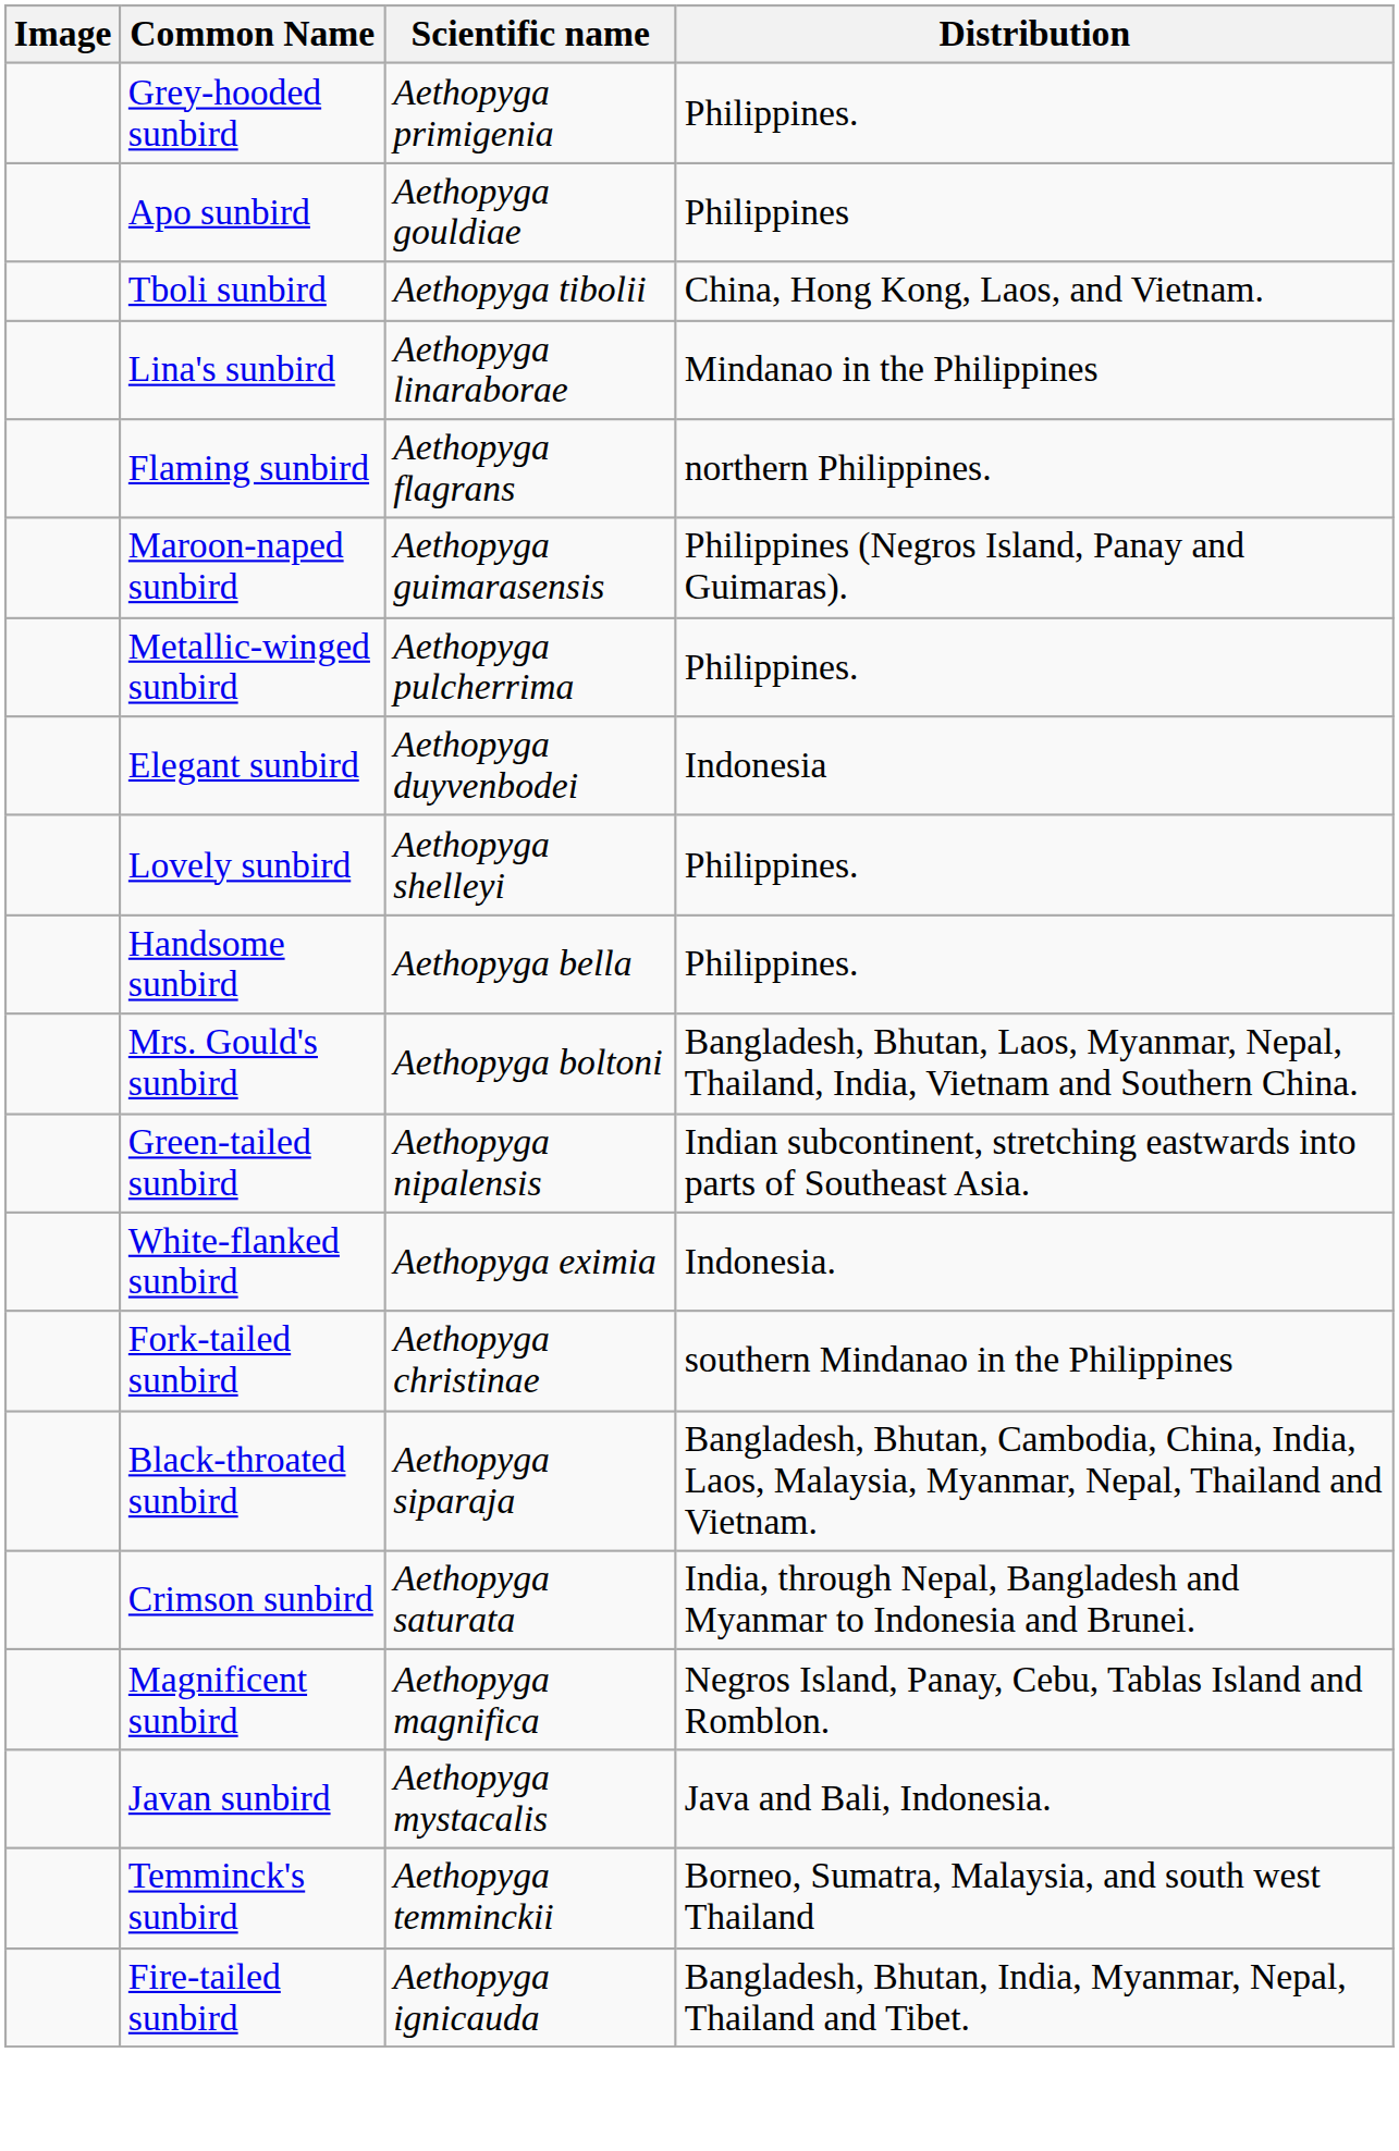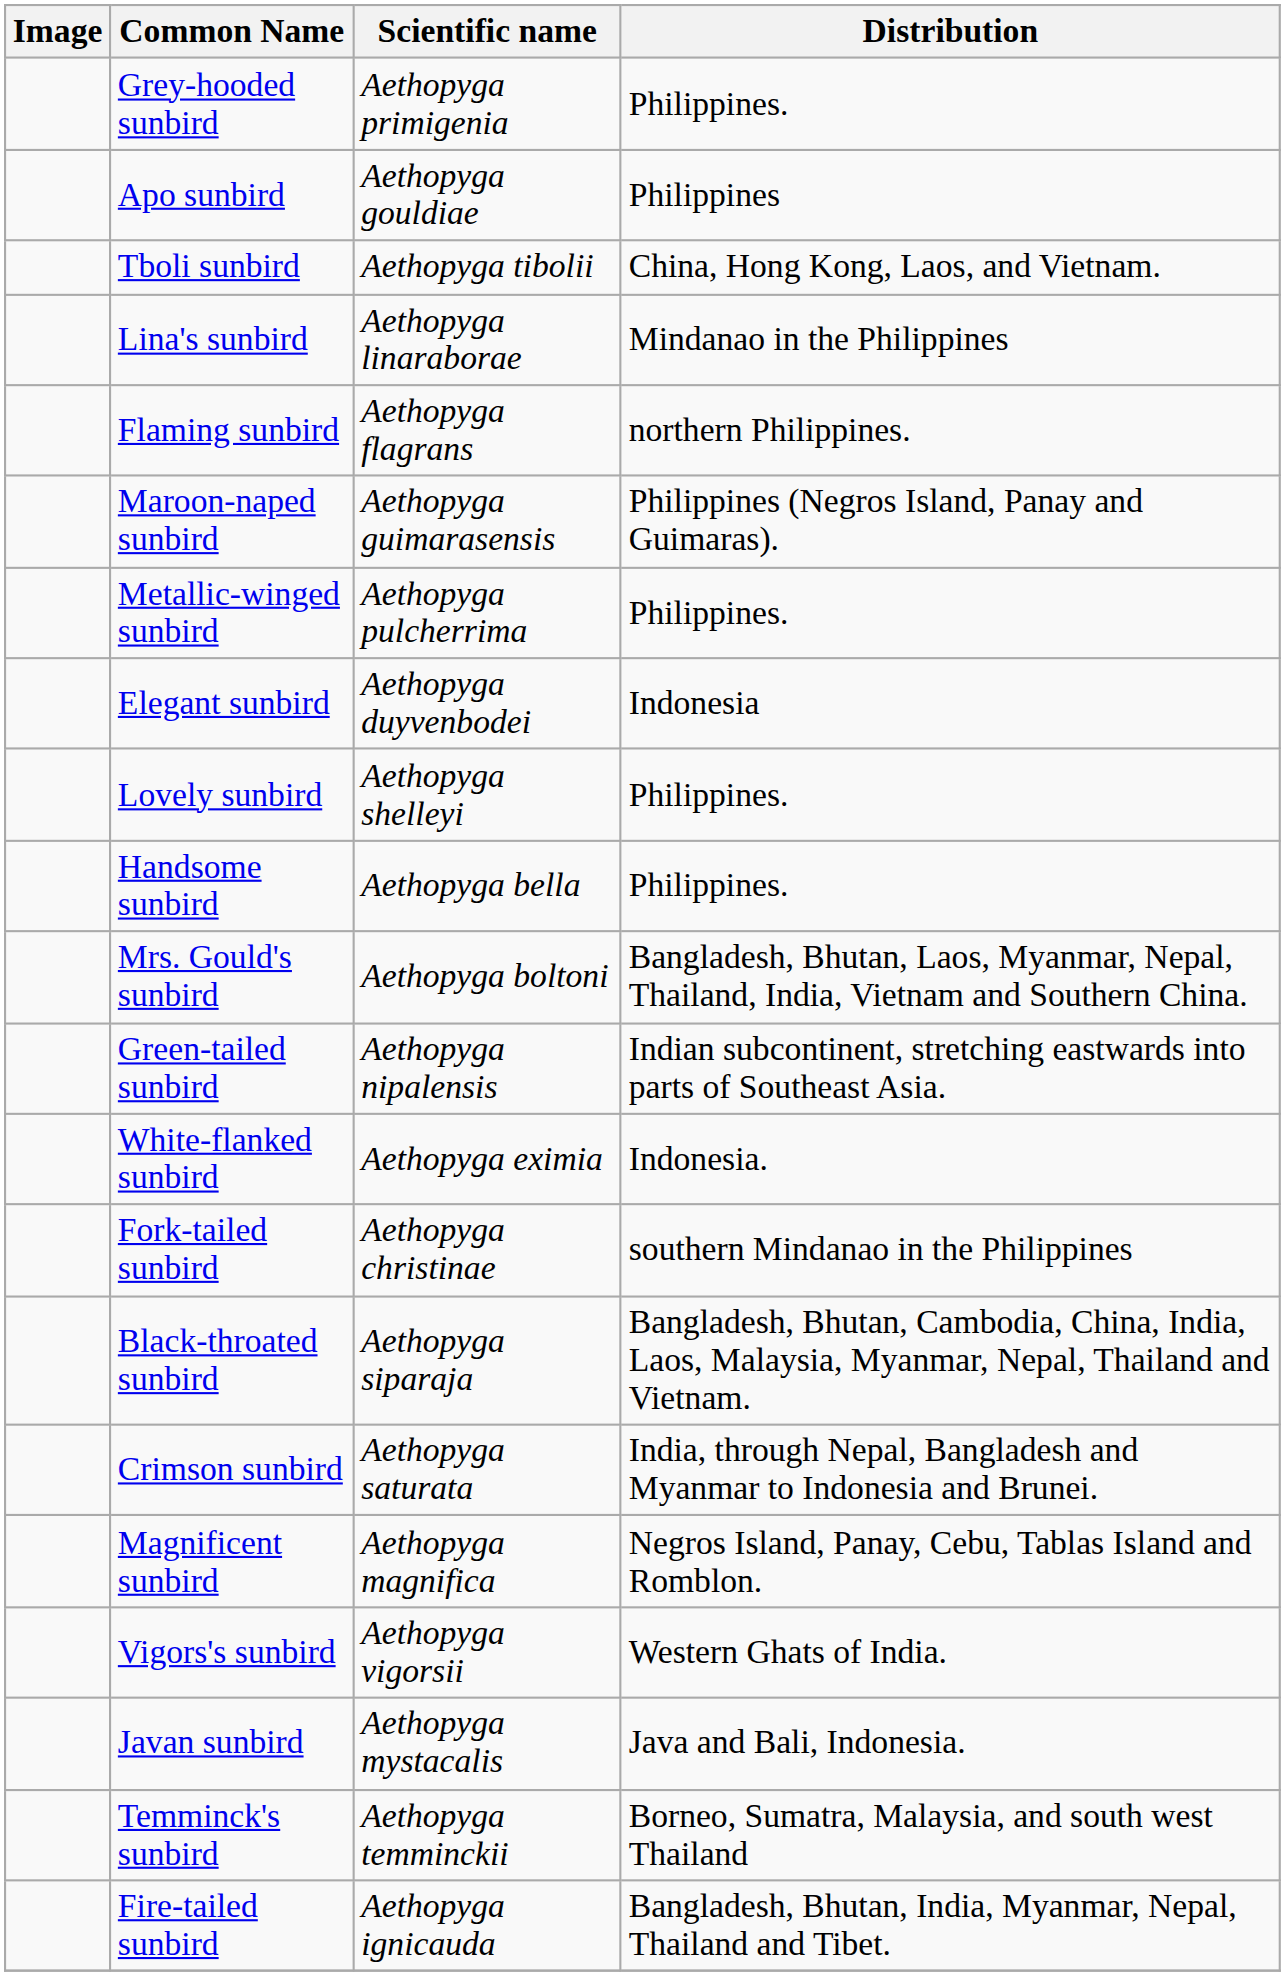+ row: Vigors's sunbird | Aethopyga vigorsii | Western Ghats of India.
